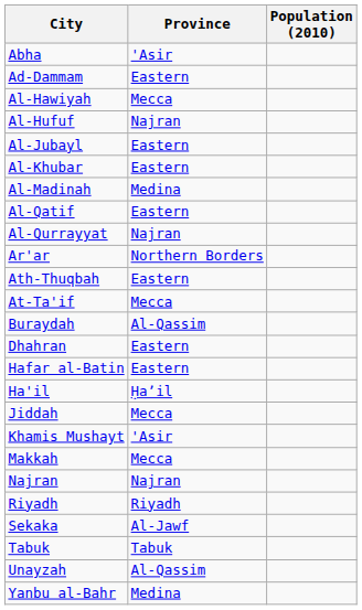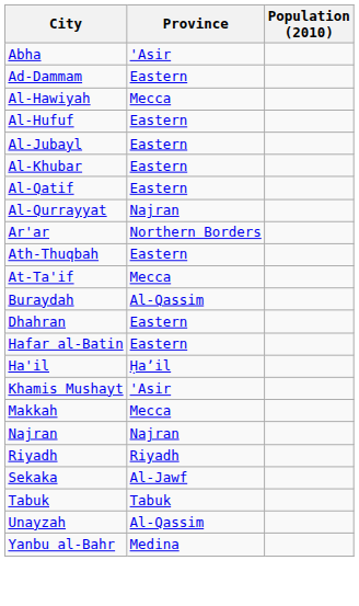Al-Hufuf | Province: Najran -> Eastern
- row: Al-Madinah | Medina
- row: Jiddah | Mecca
